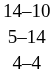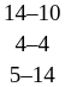rows swapped: 4–4 <-> 5–14
